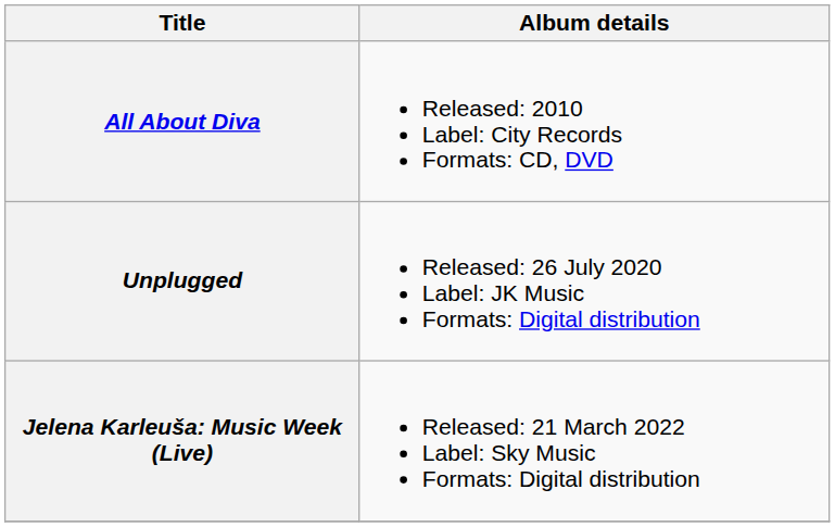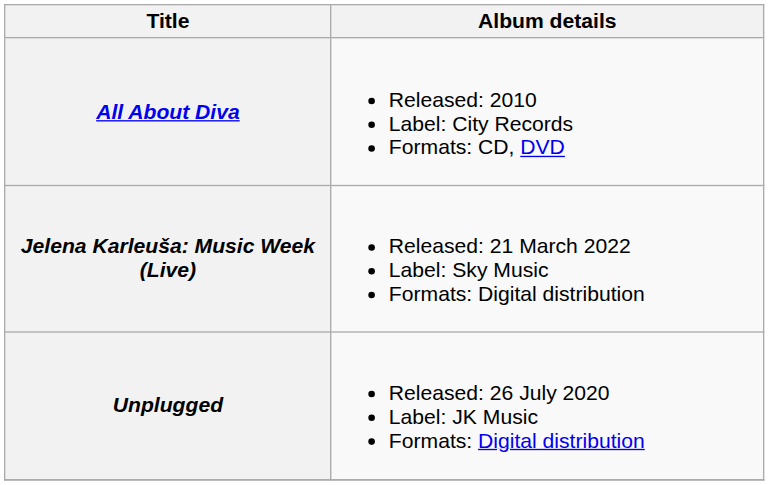rows swapped: Unplugged <-> Jelena Karleuša: Music Week (Live)
